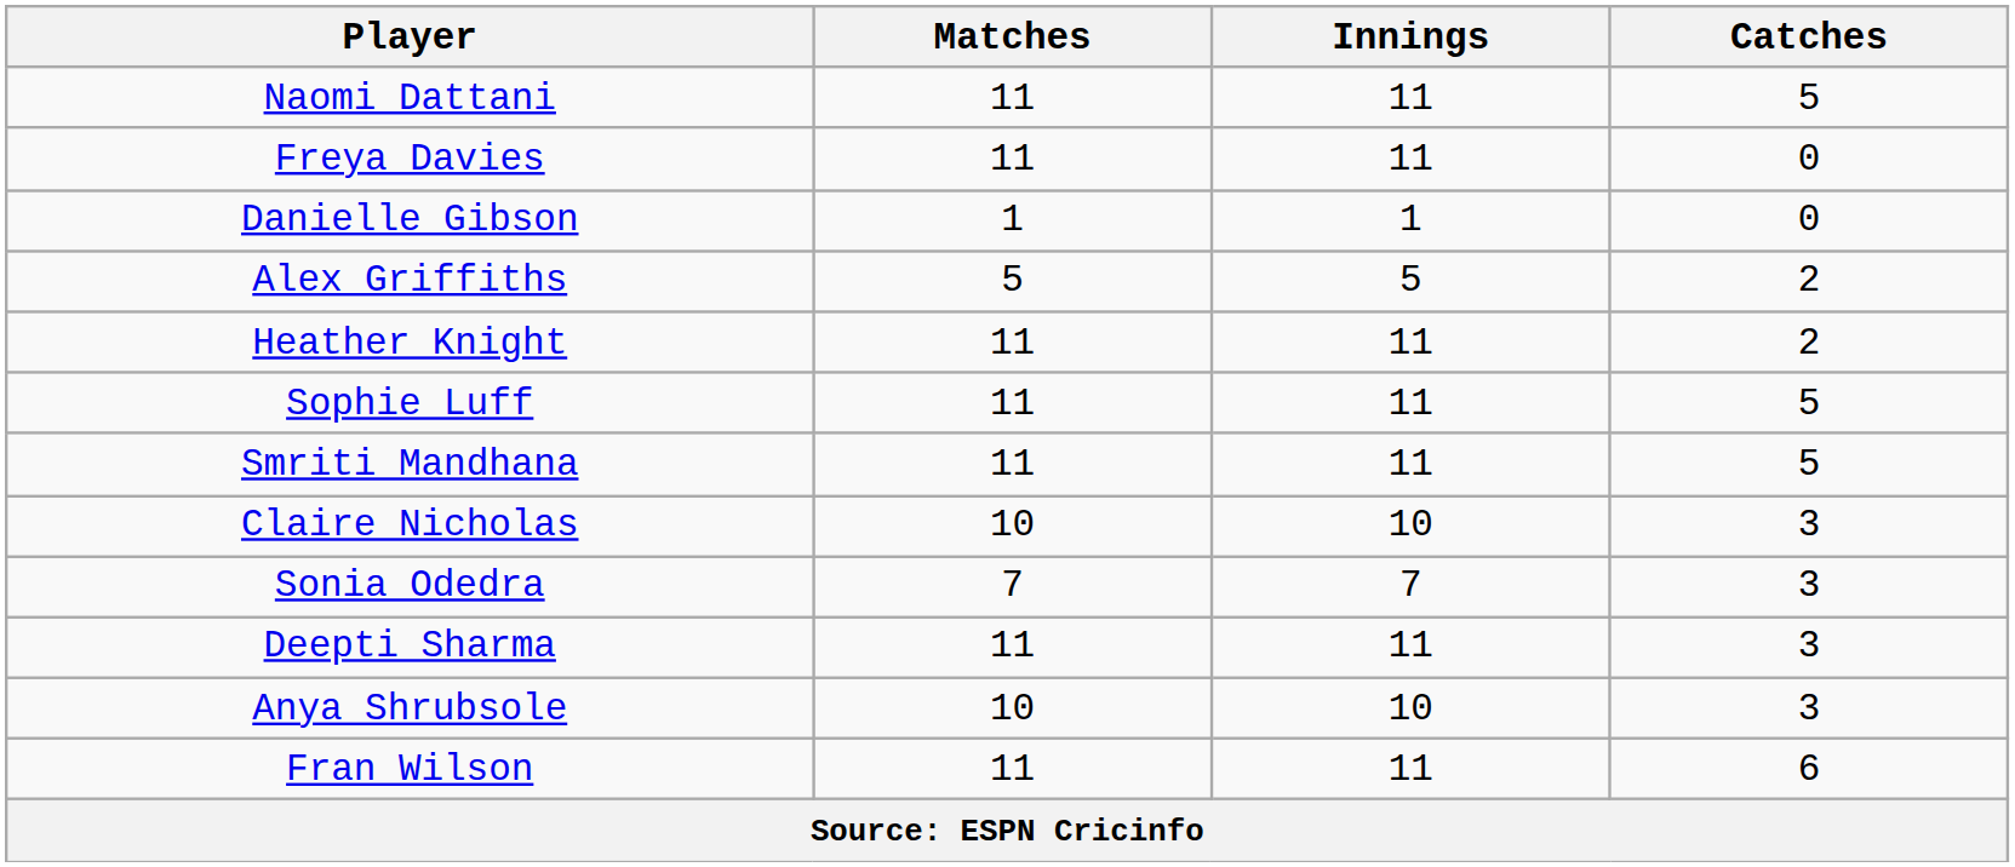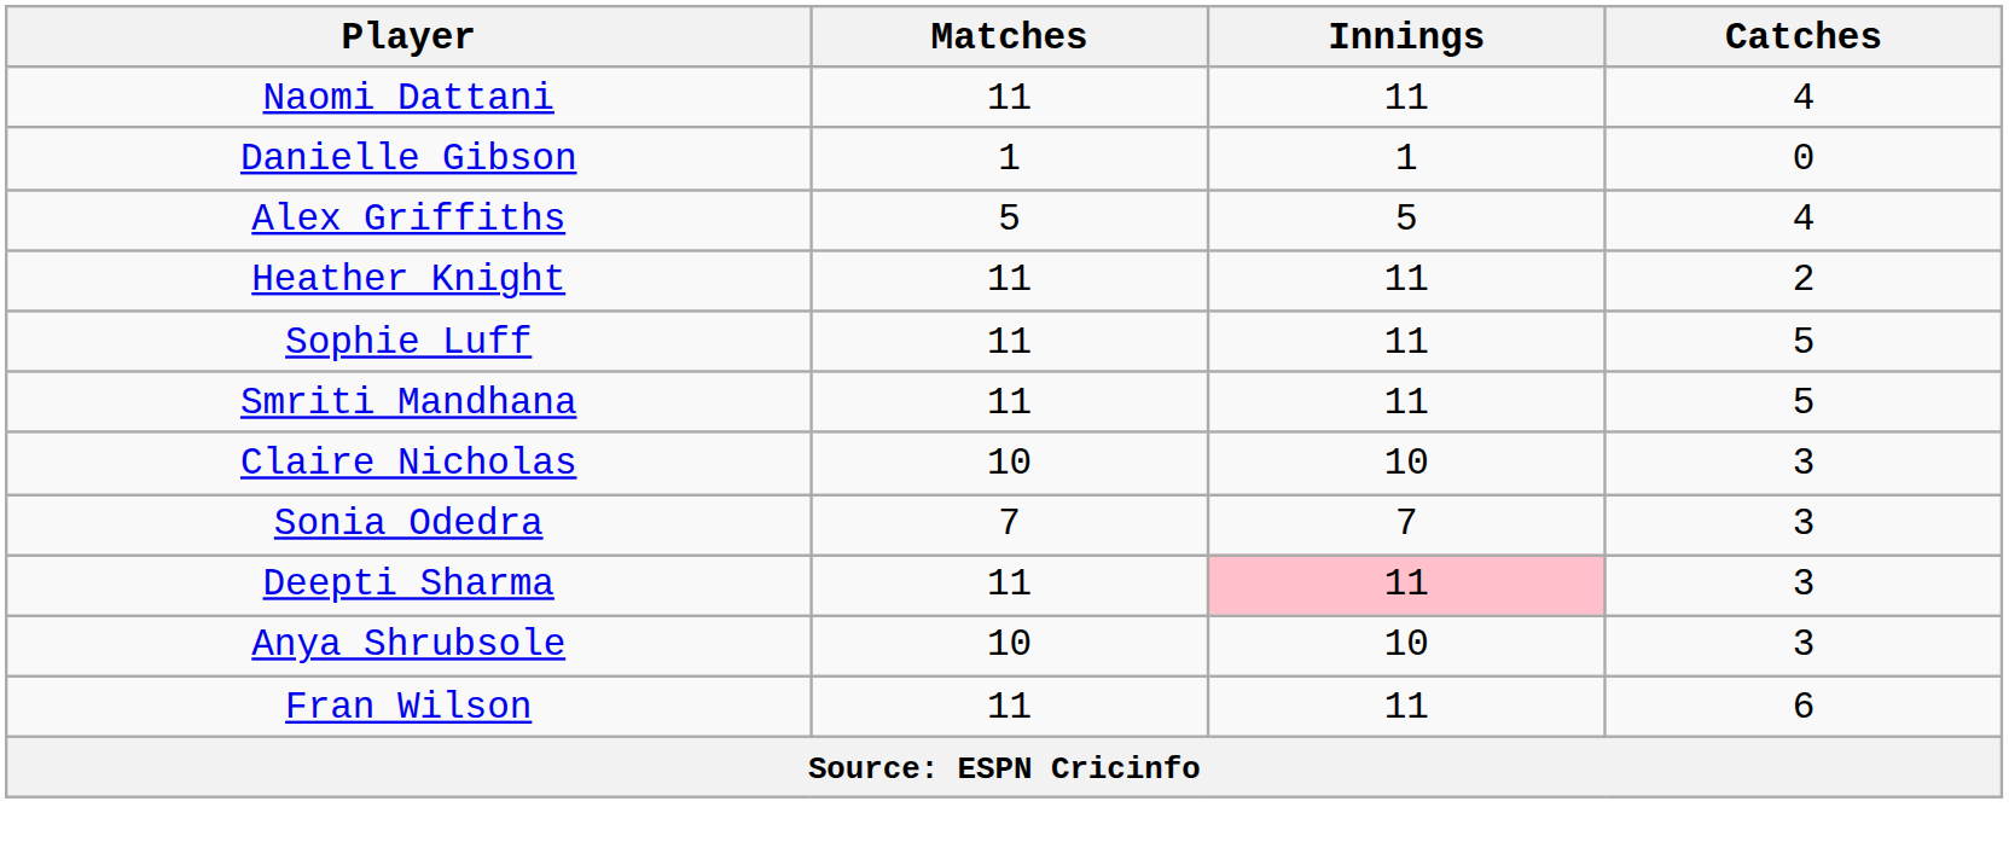Naomi Dattani | Catches: 5 -> 4
- row: Freya Davies | 11 | 11 | 0
Alex Griffiths | Catches: 2 -> 4
Deepti Sharma | Innings: no background -> pink background
